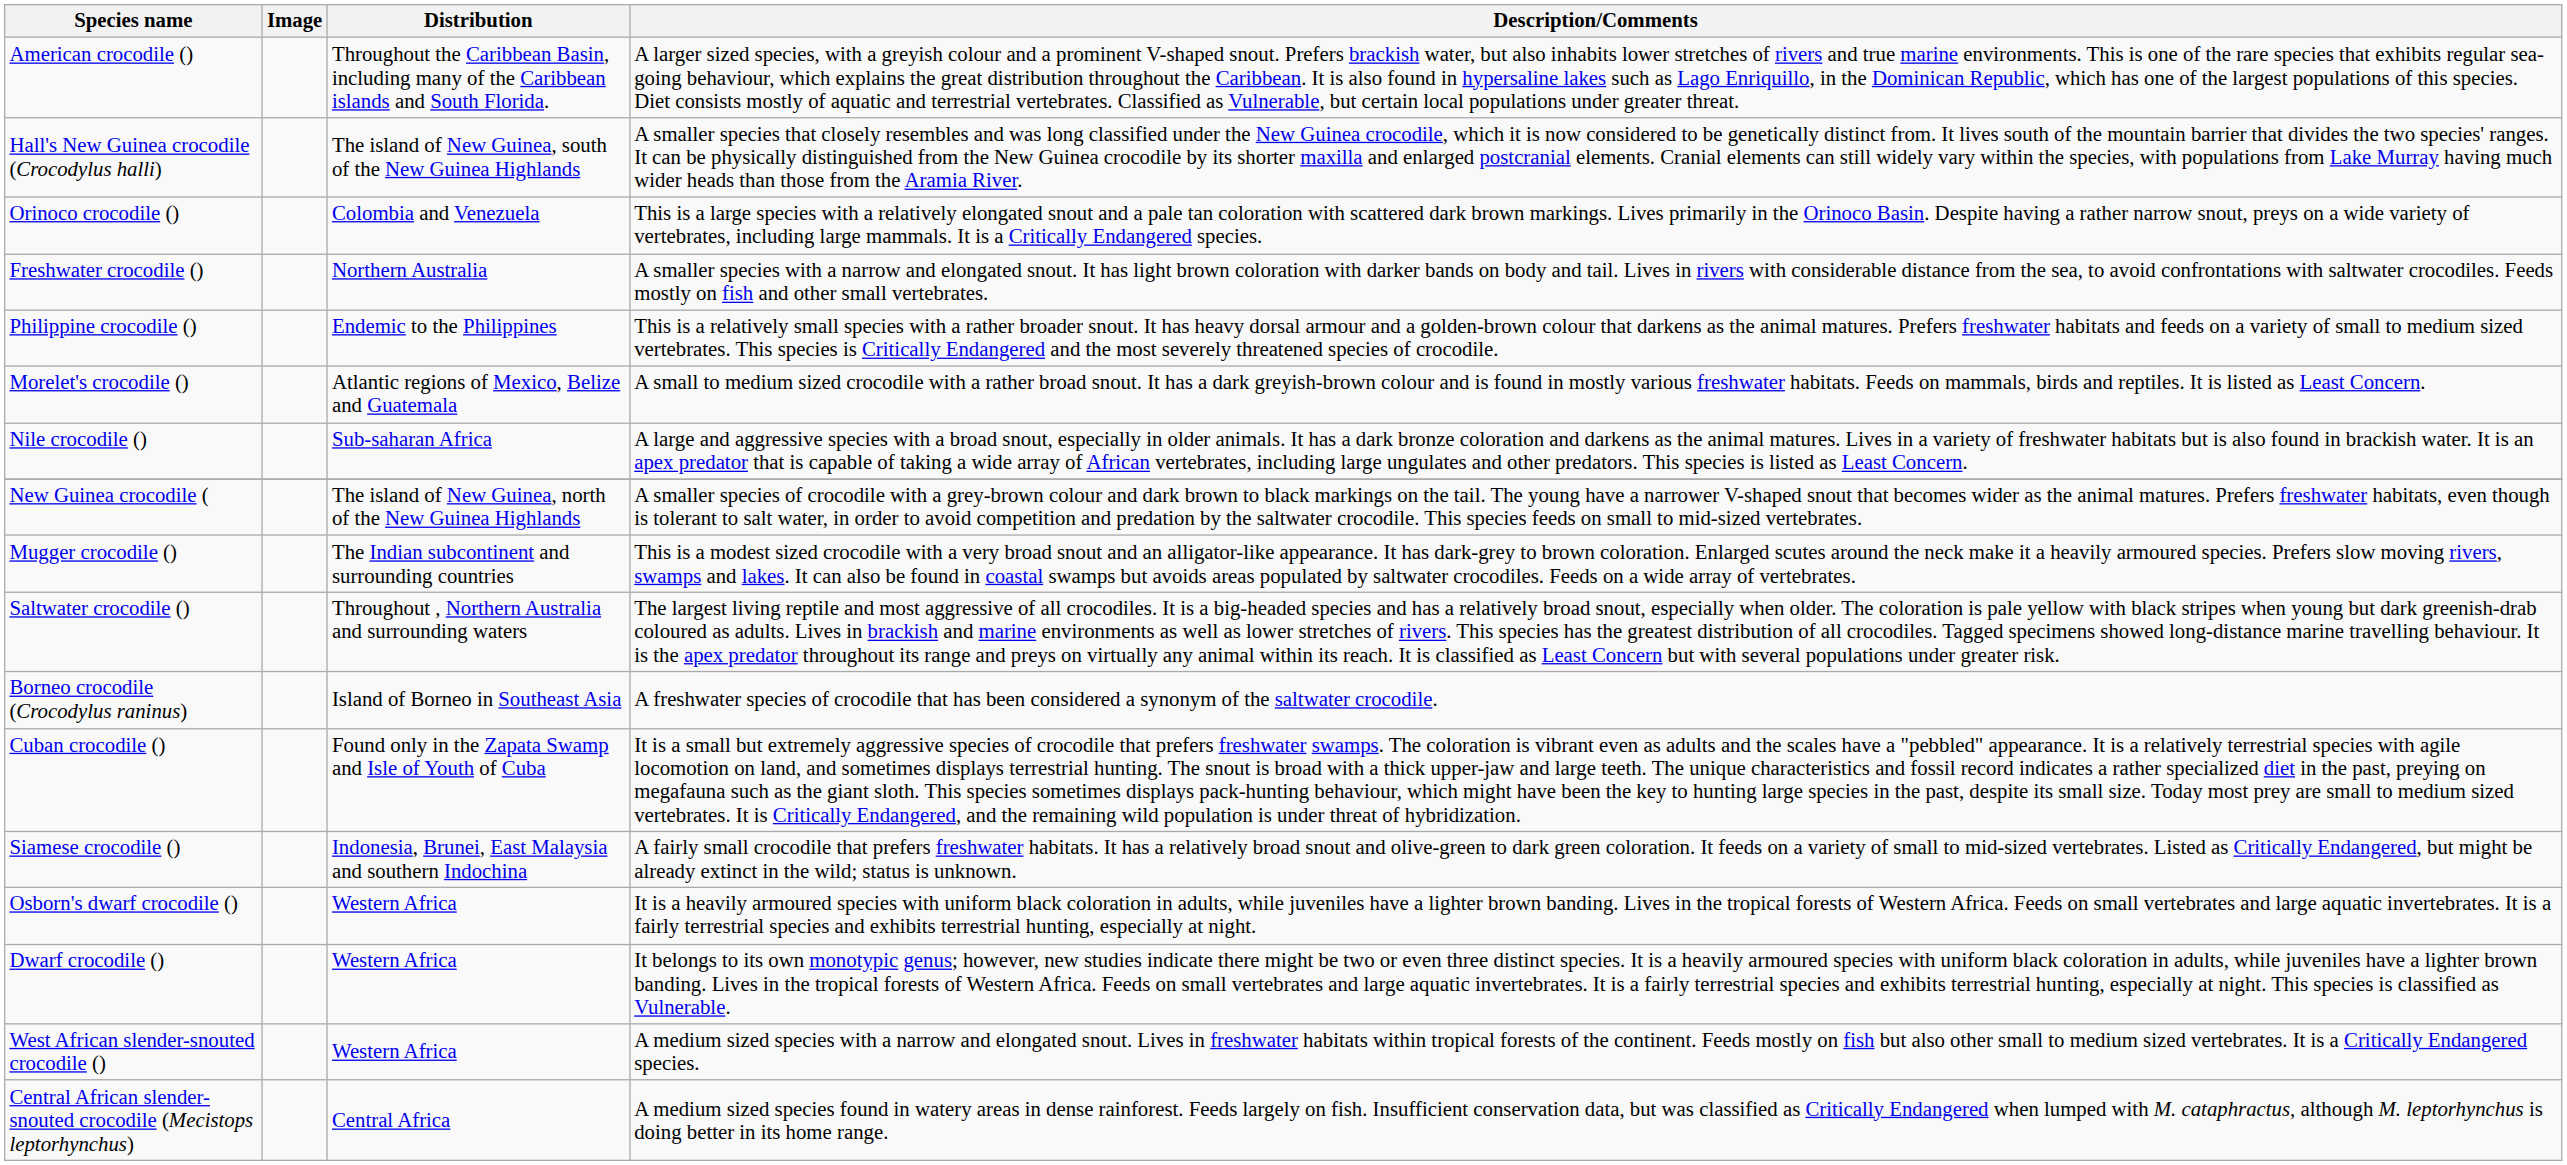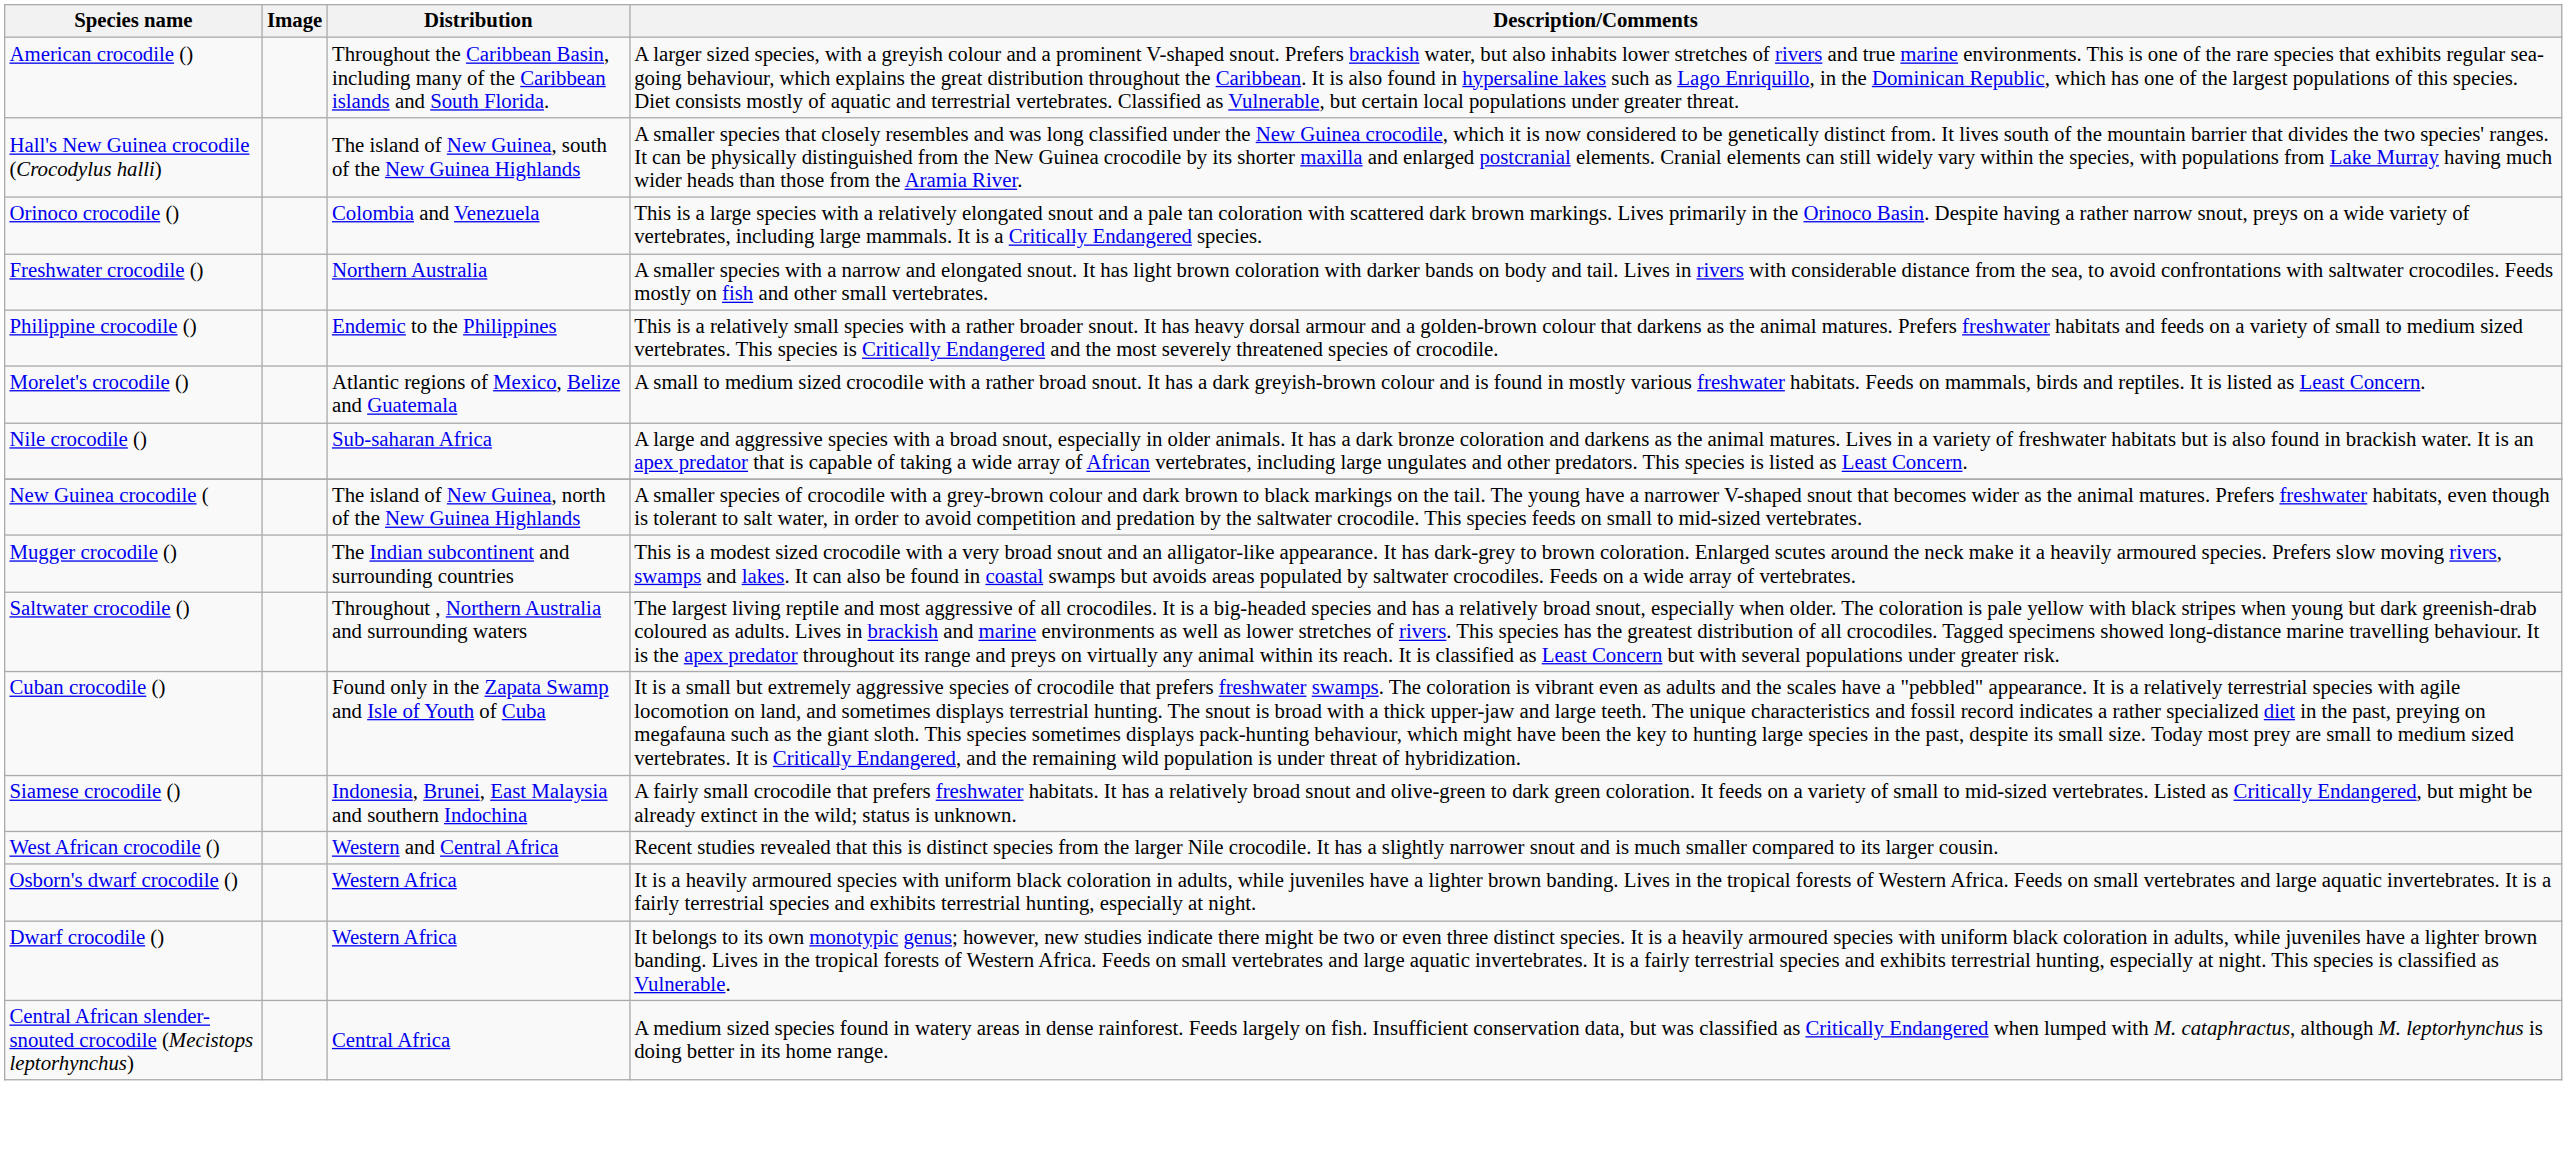- row: Borneo crocodile (Crocodylus raninus) | Island of Borneo in Southeast Asia | A freshwater species of crocodile that has been considered a synonym of the saltwater crocodile.
+ row: West African crocodile () | Western and Central Africa | Recent studies revealed that this is distinct species from the larger Nile crocodile. It has a slightly narrower snout and is much smaller compared to its larger cousin.
- row: West African slender-snouted crocodile () | Western Africa | A medium sized species with a narrow and elongated snout. Lives in freshwater habitats within tropical forests of the continent. Feeds mostly on fish but also other small to medium sized vertebrates. It is a Critically Endangered species.
